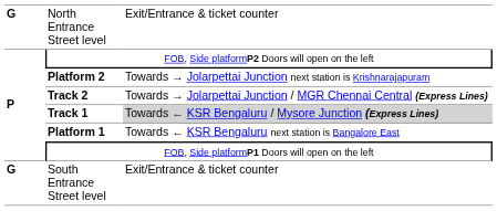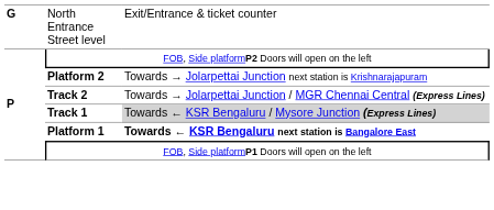Platform 1 | column 3: normal -> bold
- row: G | South Entrance Street level | Exit/Entrance & ticket counter
